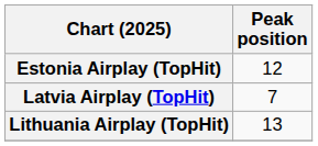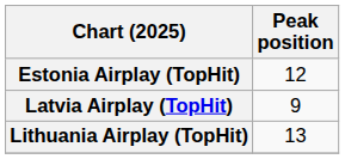Latvia Airplay (TopHit) | Peak position: 7 -> 9
